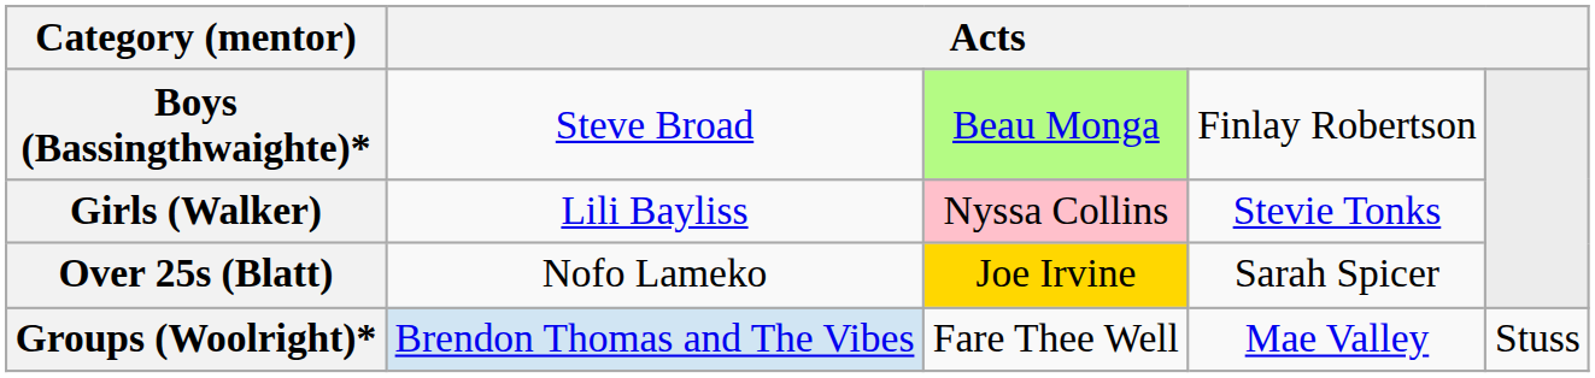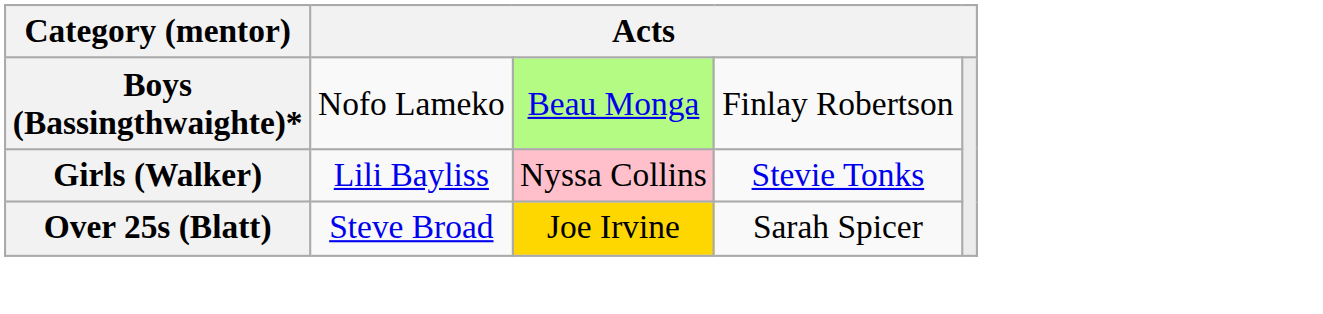Boys (Bassingthwaighte)* | column 2: Steve Broad -> Nofo Lameko
Over 25s (Blatt) | column 2: Nofo Lameko -> Steve Broad
- row: Groups (Woolright)* | Brendon Thomas and The Vibes | Fare Thee Well | Mae Valley | Stuss
